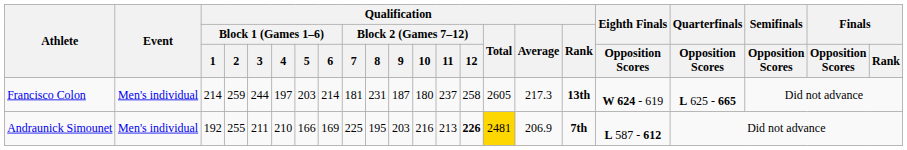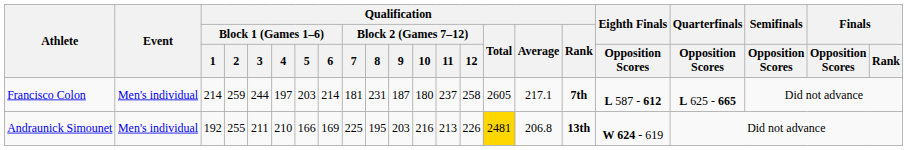Francisco Colon | Qualification / Average: 217.3 -> 217.1
Francisco Colon | Qualification / Rank: 13th -> 7th
Francisco Colon | Eighth Finals / Opposition Scores: W 624 - 619 -> L 587 - 612
Andraunick Simounet | Qualification / Block 2 (Games 7–12) / 12: bold -> normal
Andraunick Simounet | Qualification / Average: 206.9 -> 206.8
Andraunick Simounet | Qualification / Rank: 7th -> 13th
Andraunick Simounet | Eighth Finals / Opposition Scores: L 587 - 612 -> W 624 - 619
